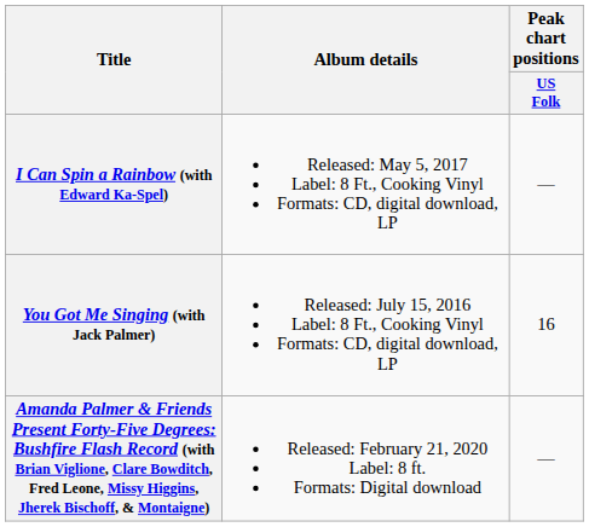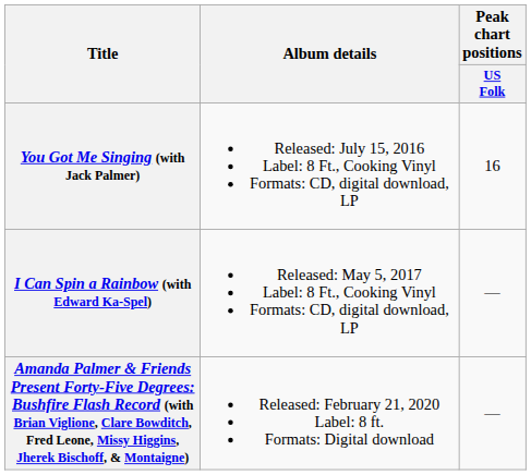rows swapped: You Got Me Singing (with Jack Palmer) <-> I Can Spin a Rainbow (with Edward Ka-Spel)
